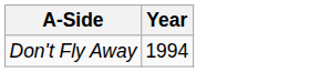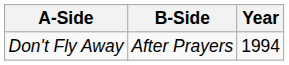+ column: B-Side | After Prayers
